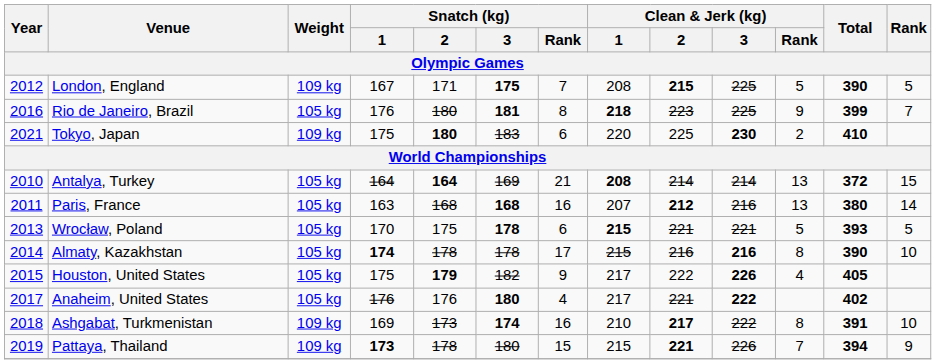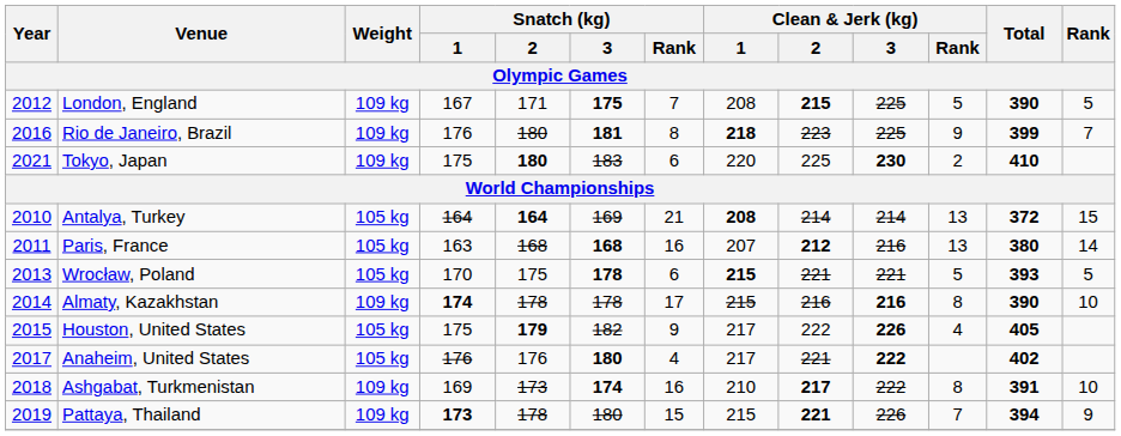Rio de Janeiro, Brazil | Weight: 105 kg -> 109 kg
Almaty, Kazakhstan | Weight: 105 kg -> 109 kg
